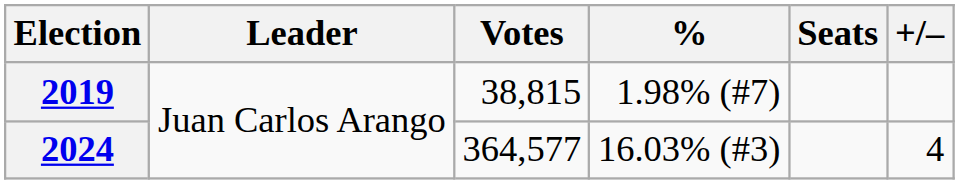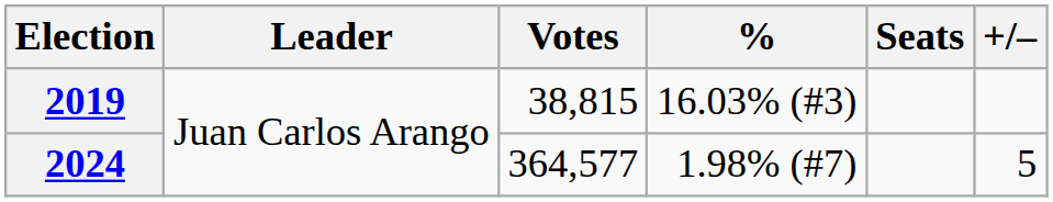2019 | %: 1.98% (#7) -> 16.03% (#3)
2024 | %: 16.03% (#3) -> 1.98% (#7)
2024 | +/–: 4 -> 5
